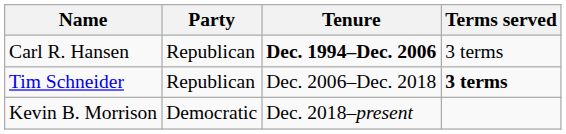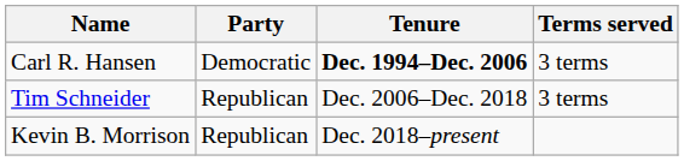Carl R. Hansen | Party: Republican -> Democratic
Tim Schneider | Terms served: bold -> normal
Kevin B. Morrison | Party: Democratic -> Republican
